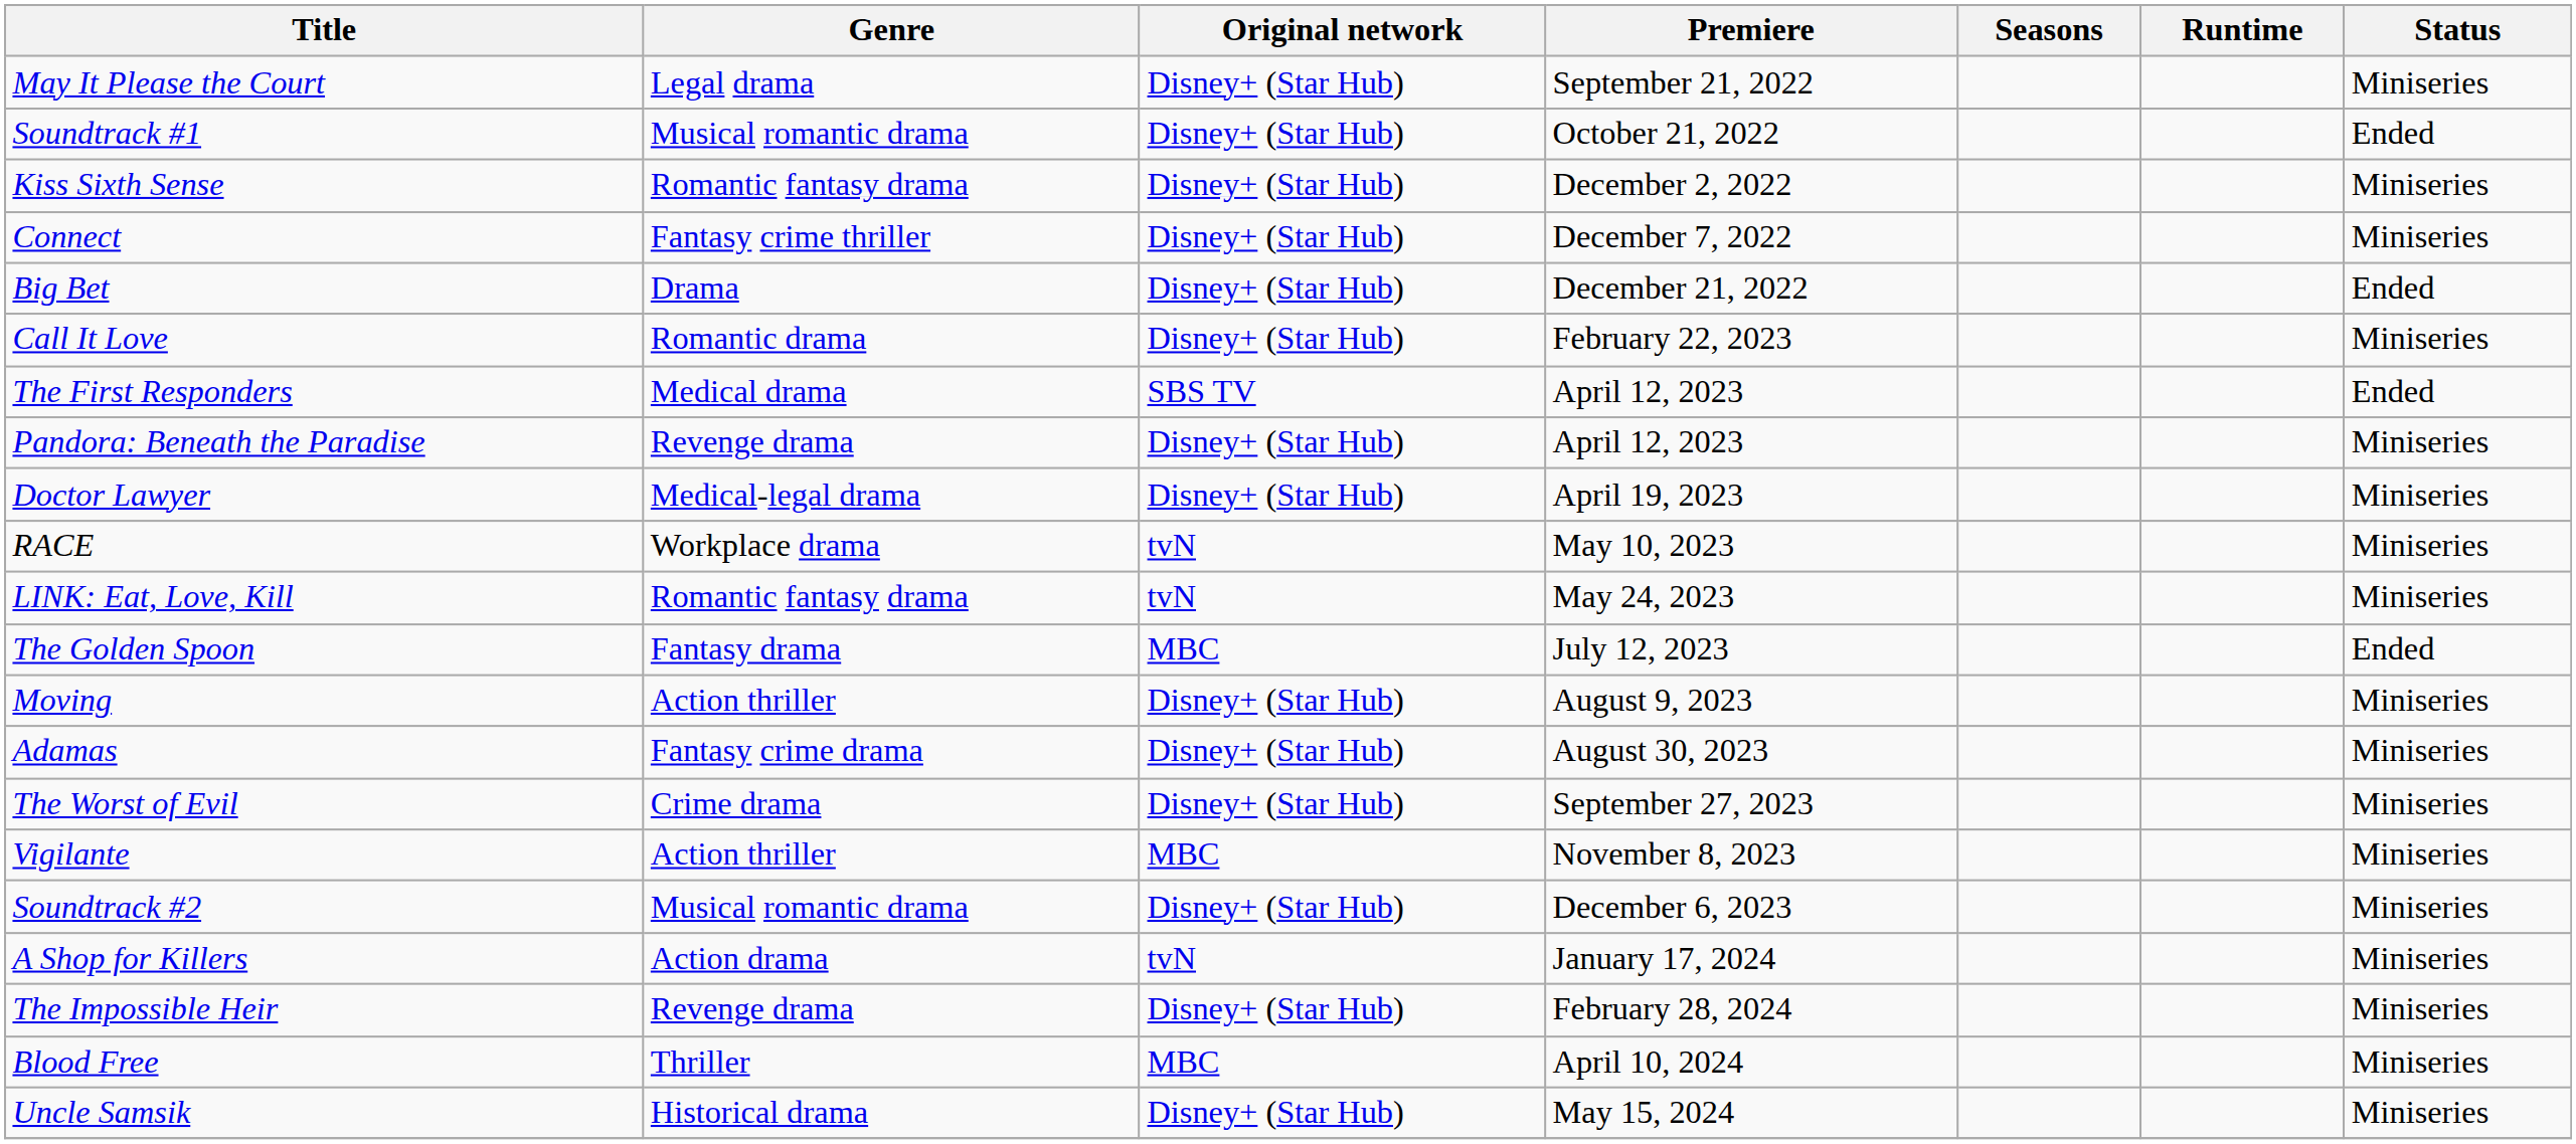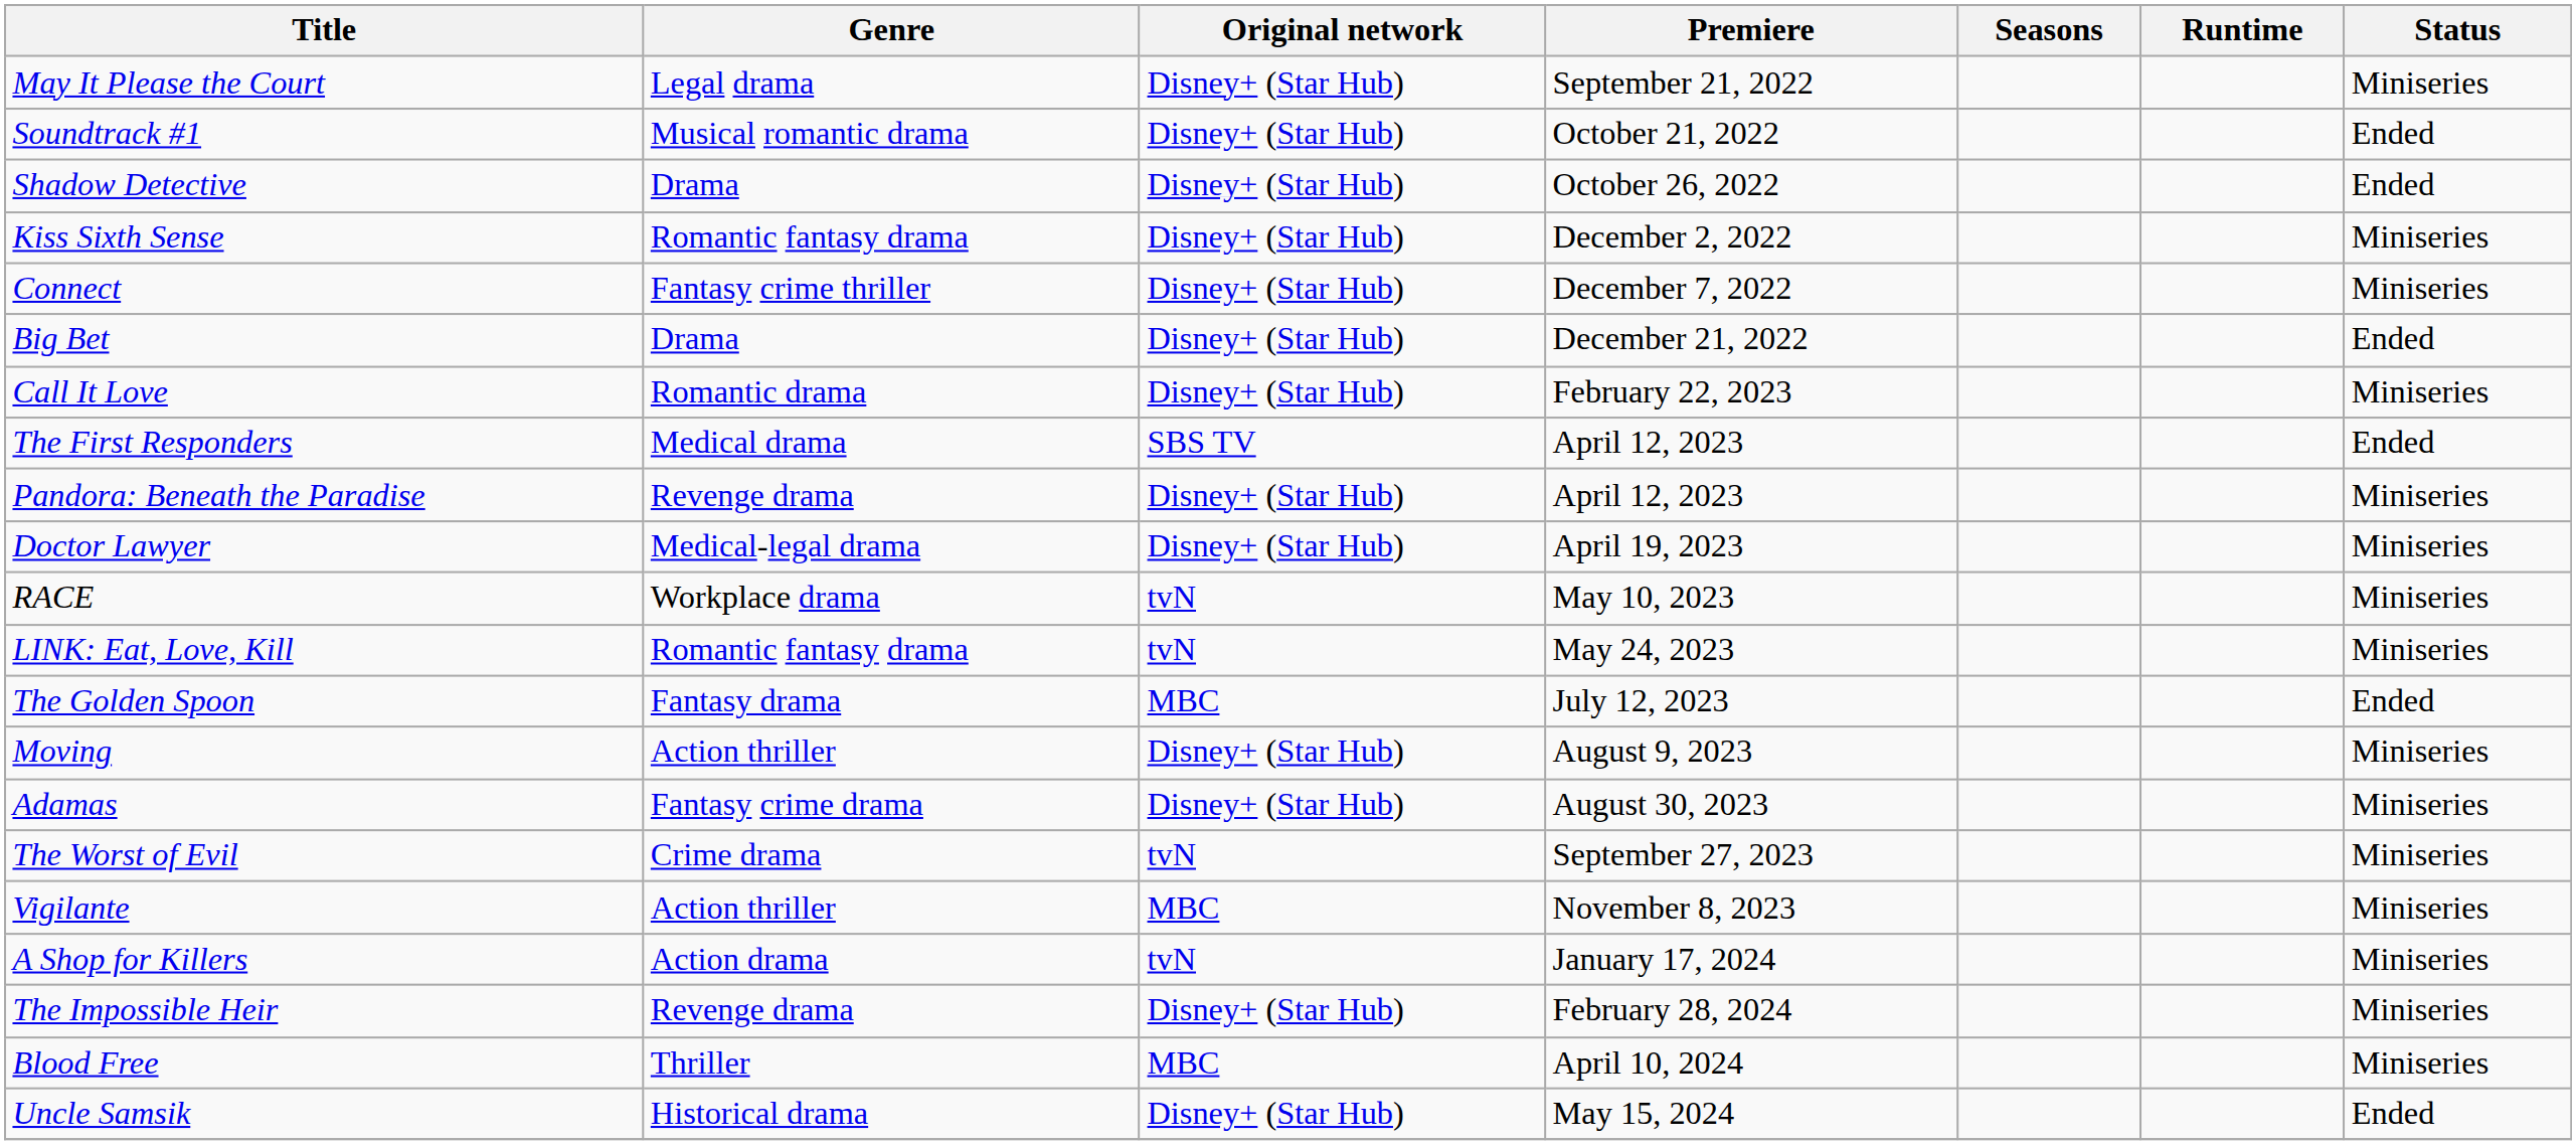+ row: Shadow Detective | Drama | Disney+ (Star Hub) | October 26, 2022 | Ended
The Worst of Evil | Original network: Disney+ (Star Hub) -> tvN
- row: Soundtrack #2 | Musical romantic drama | Disney+ (Star Hub) | December 6, 2023 | Miniseries
Uncle Samsik | Status: Miniseries -> Ended
